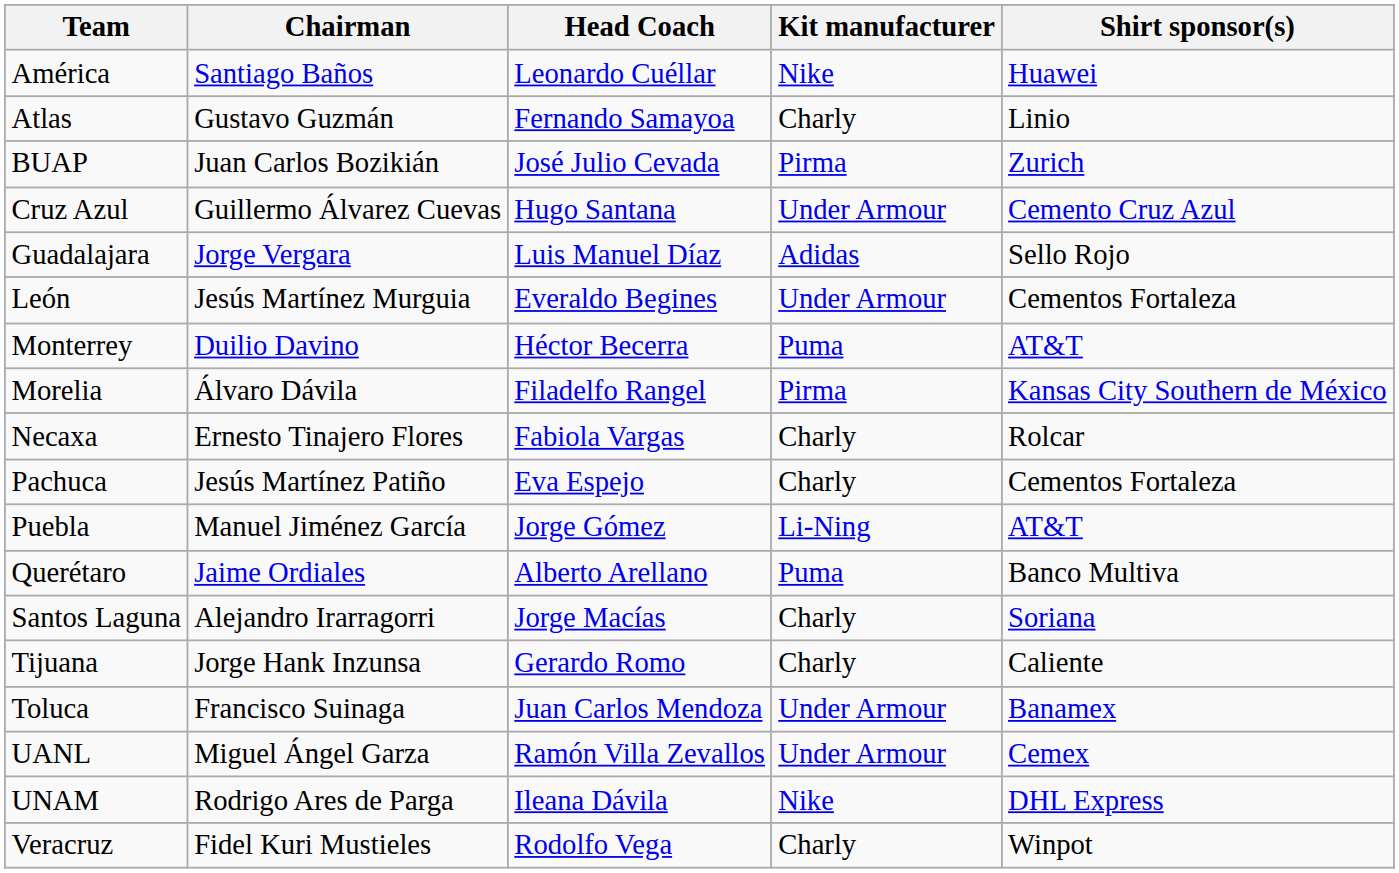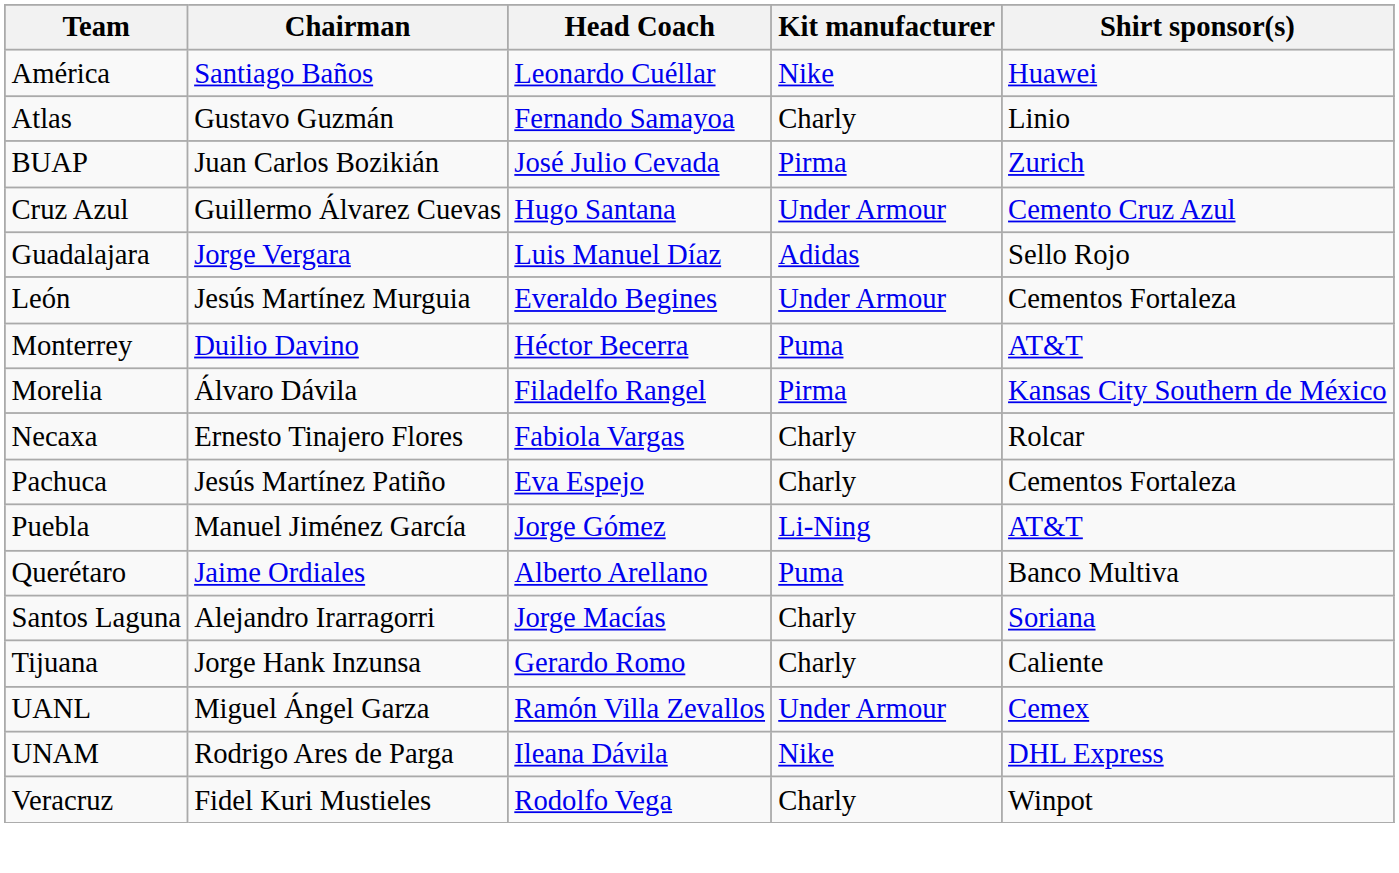- row: Toluca | Francisco Suinaga | Juan Carlos Mendoza | Under Armour | Banamex
